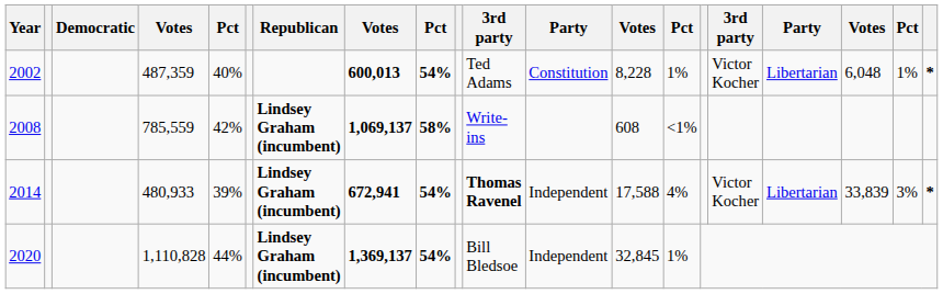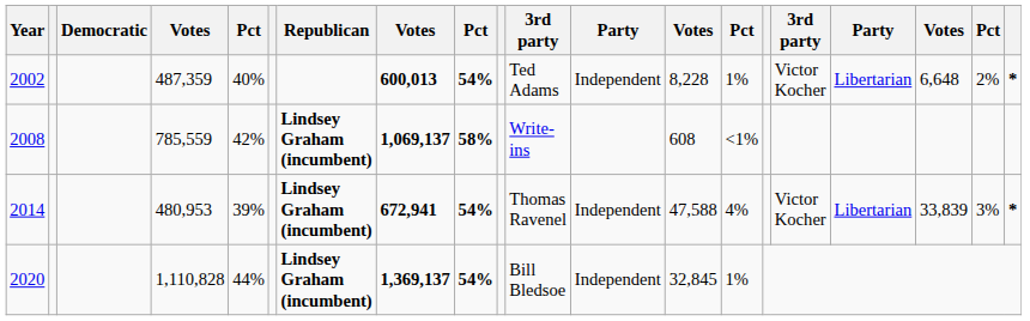2002 | column 12: Constitution -> Independent
2002 | column 18: 6,048 -> 6,648
2002 | column 19: 1% -> 2%
2014 | column 4: 480,933 -> 480,953
2014 | column 11: bold -> normal
2014 | column 13: 17,588 -> 47,588
